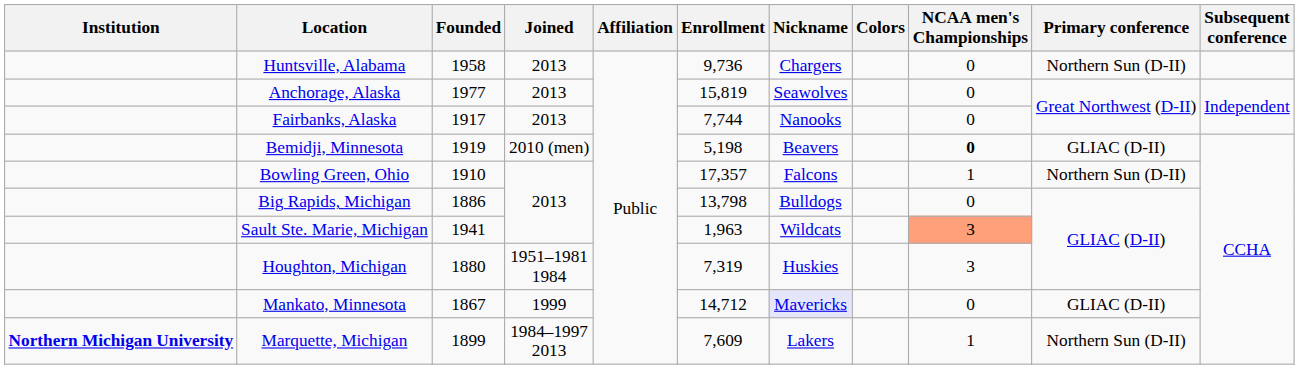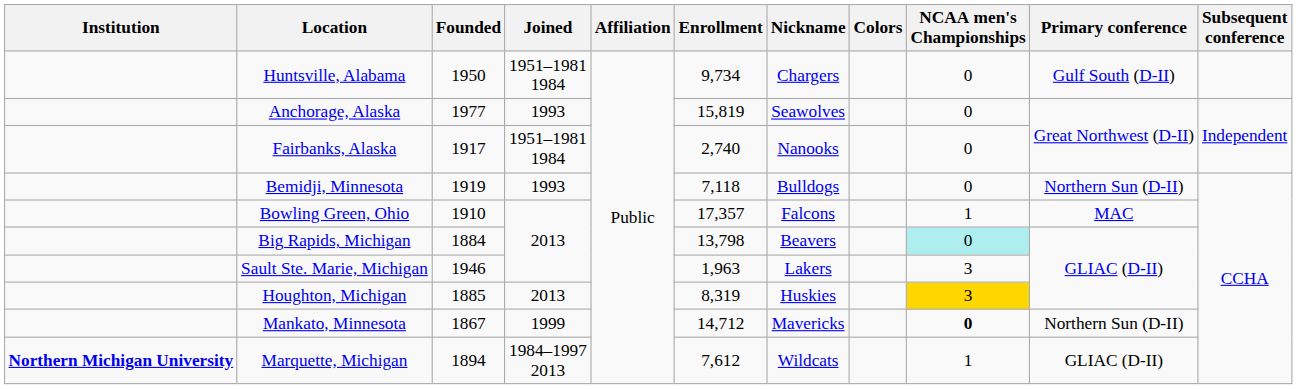Huntsville, Alabama | Founded: 1958 -> 1950
Huntsville, Alabama | Joined: 2013 -> 1951–1981 1984
Huntsville, Alabama | Enrollment: 9,736 -> 9,734
Huntsville, Alabama | Primary conference: Northern Sun (D-II) -> Gulf South (D-II)
Anchorage, Alaska | Joined: 2013 -> 1993
Fairbanks, Alaska | Joined: 2013 -> 1951–1981 1984
Fairbanks, Alaska | Enrollment: 7,744 -> 2,740
Bemidji, Minnesota | Joined: 2010 (men) -> 1993
Bemidji, Minnesota | Enrollment: 5,198 -> 7,118
Bemidji, Minnesota | Nickname: Beavers -> Bulldogs
Bemidji, Minnesota | NCAA men's Championships: bold -> normal
Bemidji, Minnesota | Primary conference: GLIAC (D-II) -> Northern Sun (D-II)
Bowling Green, Ohio | Primary conference: Northern Sun (D-II) -> MAC
Big Rapids, Michigan | Founded: 1886 -> 1884
Big Rapids, Michigan | Nickname: Bulldogs -> Beavers
Big Rapids, Michigan | NCAA men's Championships: no background -> paleturquoise background
Sault Ste. Marie, Michigan | Founded: 1941 -> 1946
Sault Ste. Marie, Michigan | Nickname: Wildcats -> Lakers
Sault Ste. Marie, Michigan | NCAA men's Championships: lightsalmon background -> no background
Houghton, Michigan | Founded: 1880 -> 1885
Houghton, Michigan | Joined: 1951–1981 1984 -> 2013
Houghton, Michigan | Enrollment: 7,319 -> 8,319
Houghton, Michigan | NCAA men's Championships: no background -> gold background
Mankato, Minnesota | Nickname: lavender background -> no background
Mankato, Minnesota | NCAA men's Championships: normal -> bold
Mankato, Minnesota | Primary conference: GLIAC (D-II) -> Northern Sun (D-II)
Marquette, Michigan | Founded: 1899 -> 1894
Marquette, Michigan | Enrollment: 7,609 -> 7,612
Marquette, Michigan | Nickname: Lakers -> Wildcats
Marquette, Michigan | Primary conference: Northern Sun (D-II) -> GLIAC (D-II)
